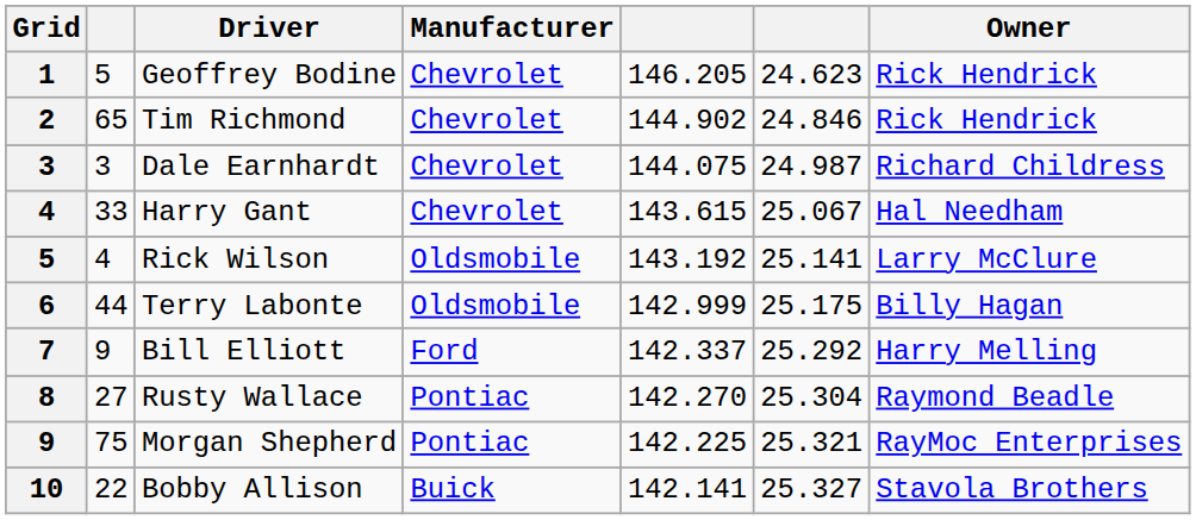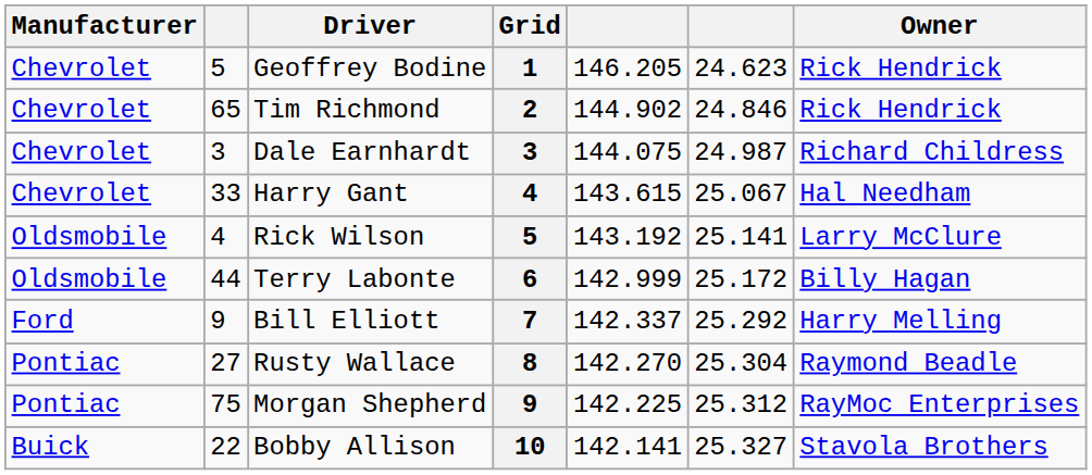columns swapped: Grid <-> Manufacturer
Terry Labonte | column 6: 25.175 -> 25.172
Morgan Shepherd | column 6: 25.321 -> 25.312
